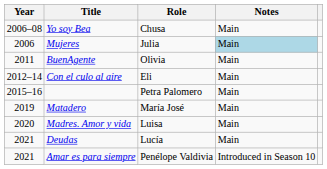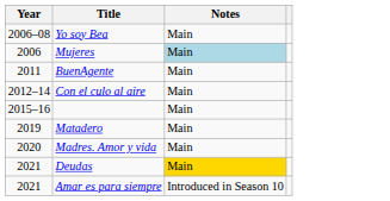- column: Role | Chusa | Julia | Olivia | Eli | Petra Palomero | María José | Luisa | Lucía | Penélope Valdivia
Deudas | Notes: no background -> gold background
